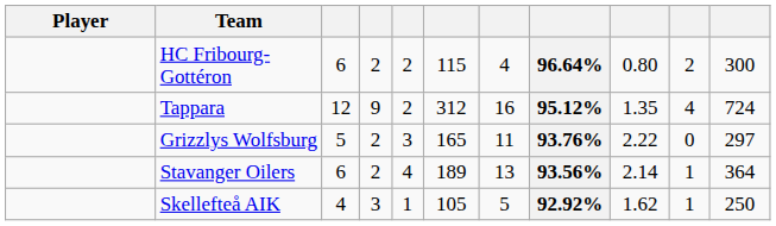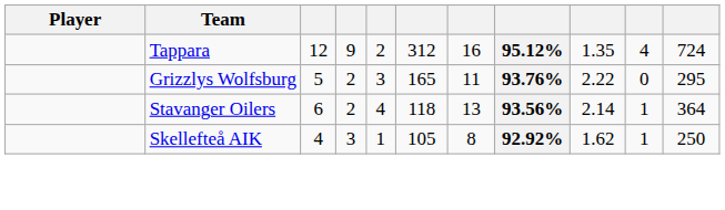- row: HC Fribourg-Gottéron | 6 | 2 | 2 | 115 | 4 | 96.64% | 0.80 | 2 | 300
Grizzlys Wolfsburg | column 11: 297 -> 295
Stavanger Oilers | column 6: 189 -> 118
Skellefteå AIK | column 7: 5 -> 8
